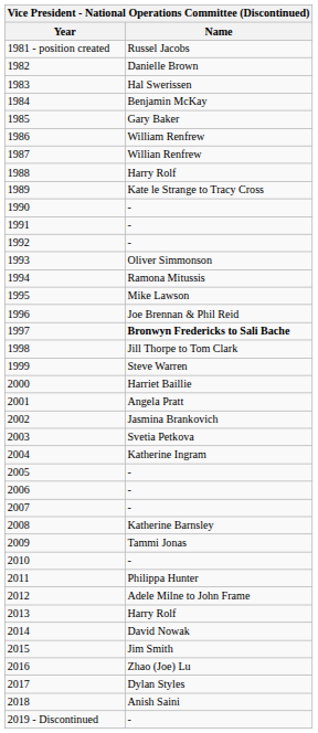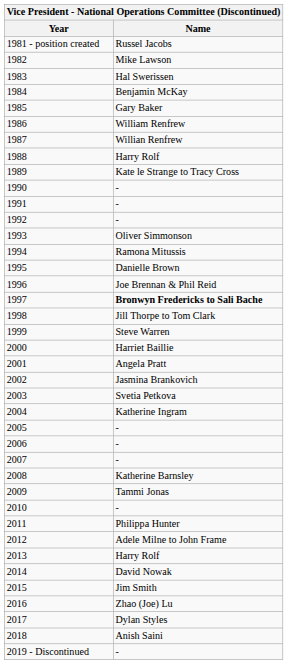1982 | Name: Danielle Brown -> Mike Lawson
1995 | Name: Mike Lawson -> Danielle Brown
